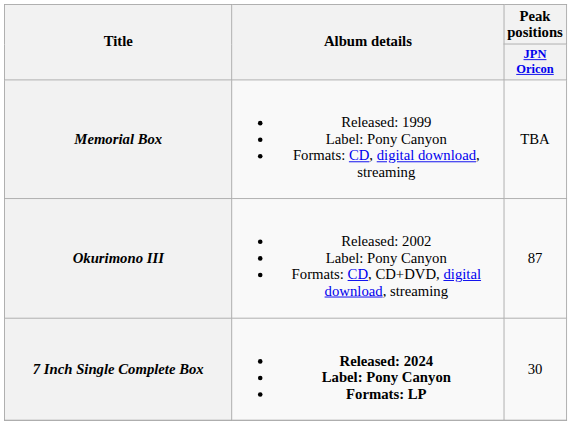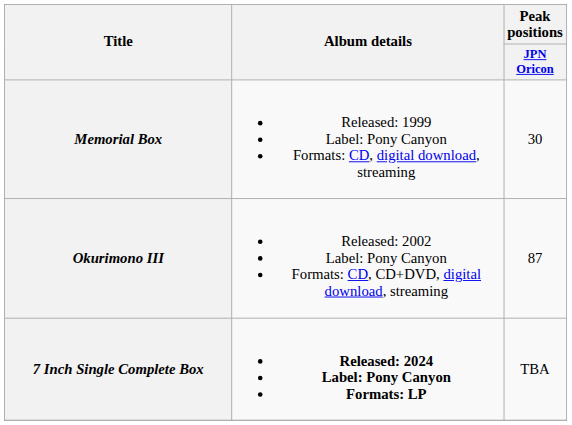Memorial Box | Peak positions / JPN Oricon: TBA -> 30
7 Inch Single Complete Box | Peak positions / JPN Oricon: 30 -> TBA
